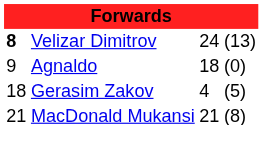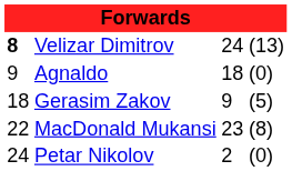Gerasim Zakov | column 3: 4 -> 9
MacDonald Mukansi | column 1: 21 -> 22
MacDonald Mukansi | column 3: 21 -> 23
+ row: 24 | Petar Nikolov | 2 | (0)
